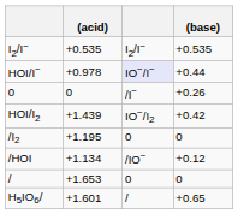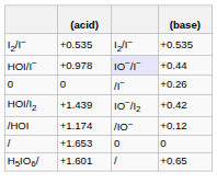- row: /I2 | +1.195 | 0 | 0
/HOI | (acid): +1.134 -> +1.174
